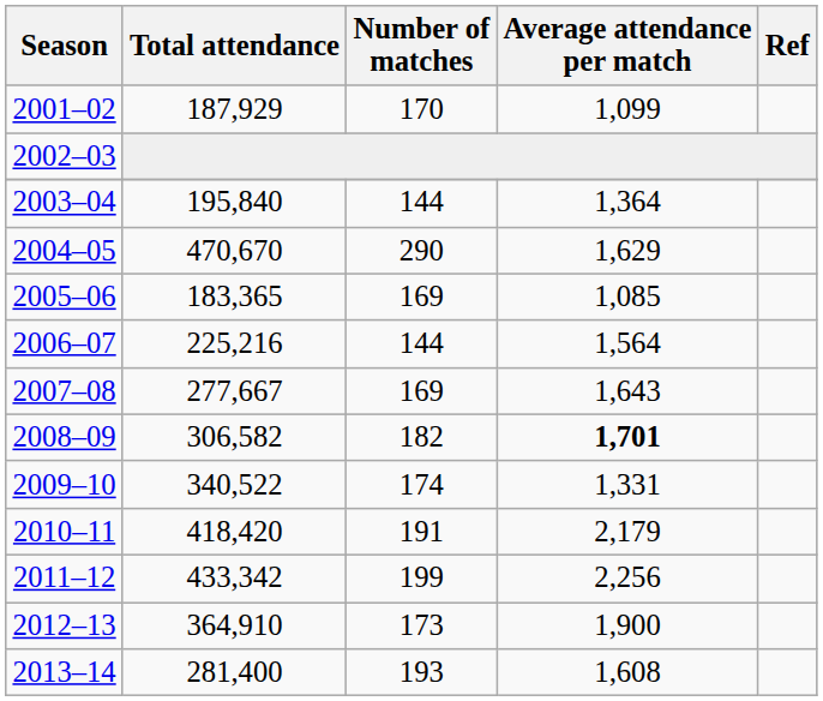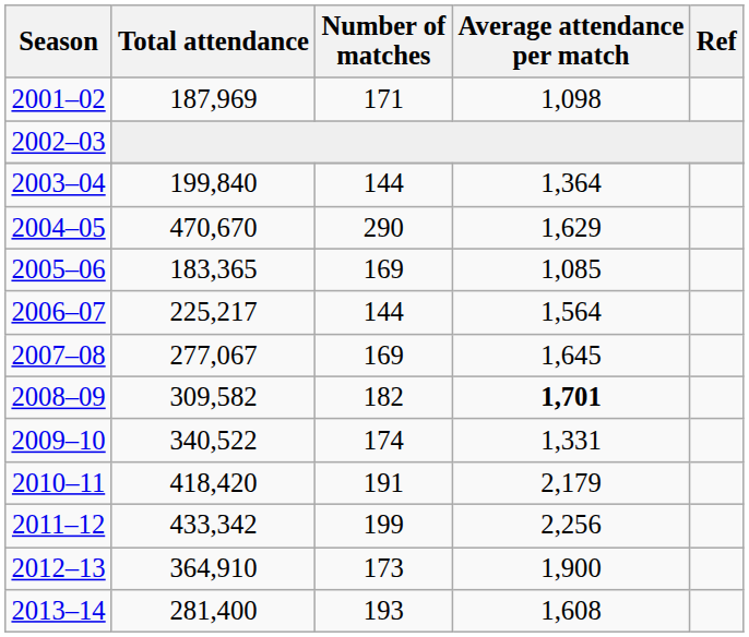2001–02 | Total attendance: 187,929 -> 187,969
2001–02 | Number of matches: 170 -> 171
2001–02 | Average attendance per match: 1,099 -> 1,098
2003–04 | Total attendance: 195,840 -> 199,840
2006–07 | Total attendance: 225,216 -> 225,217
2007–08 | Total attendance: 277,667 -> 277,067
2007–08 | Average attendance per match: 1,643 -> 1,645
2008–09 | Total attendance: 306,582 -> 309,582
